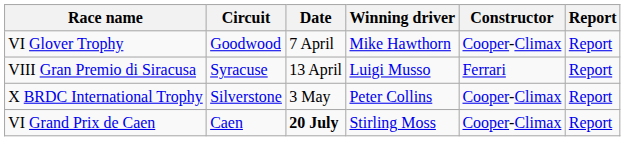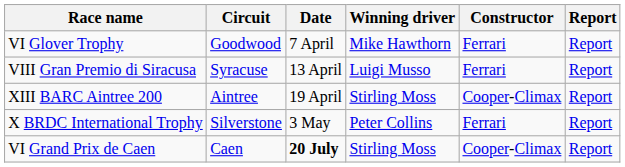VI Glover Trophy | Constructor: Cooper-Climax -> Ferrari
+ row: XIII BARC Aintree 200 | Aintree | 19 April | Stirling Moss | Cooper-Climax | Report
X BRDC International Trophy | Constructor: Cooper-Climax -> Ferrari
